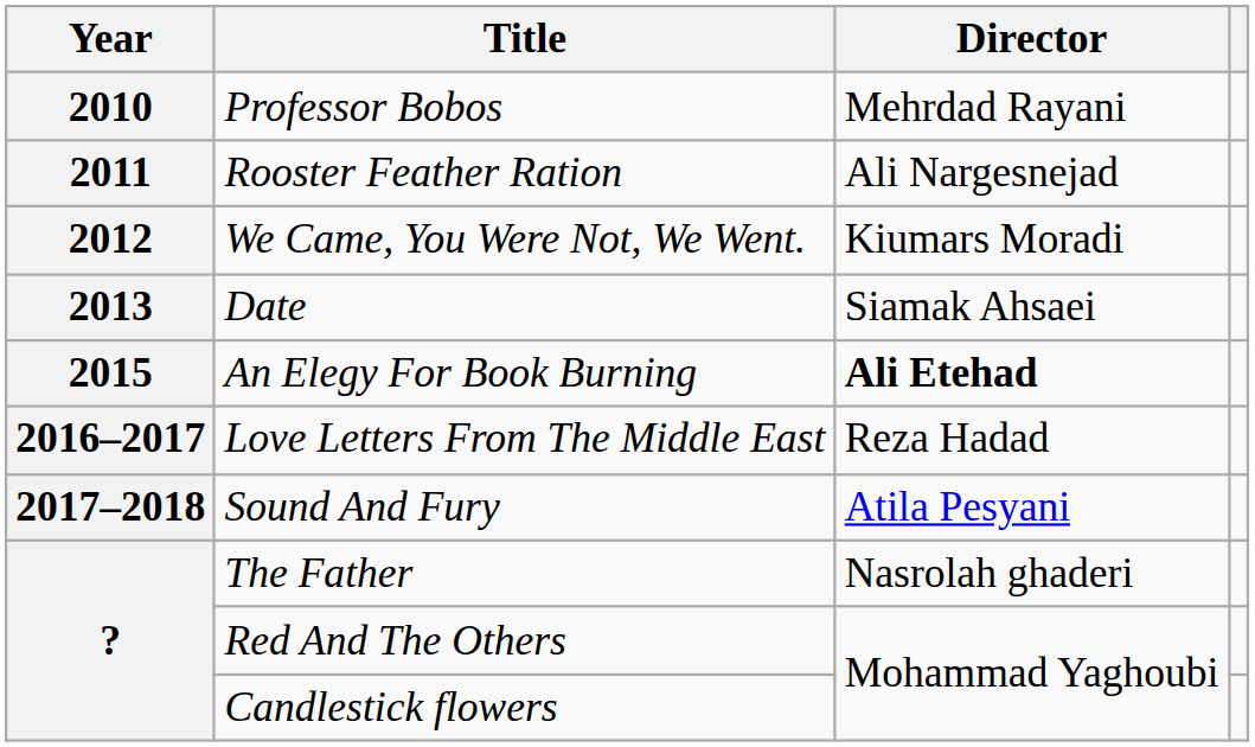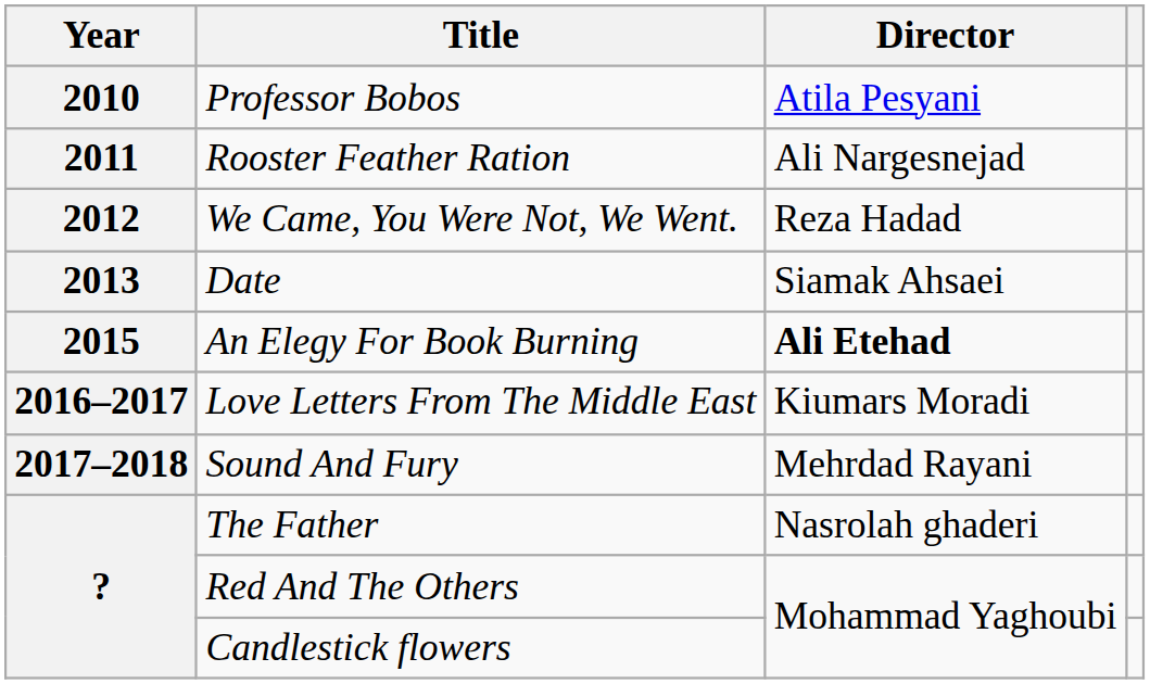Professor Bobos | Director: Mehrdad Rayani -> Atila Pesyani
We Came, You Were Not, We Went. | Director: Kiumars Moradi -> Reza Hadad
Love Letters From The Middle East | Director: Reza Hadad -> Kiumars Moradi
Sound And Fury | Director: Atila Pesyani -> Mehrdad Rayani
